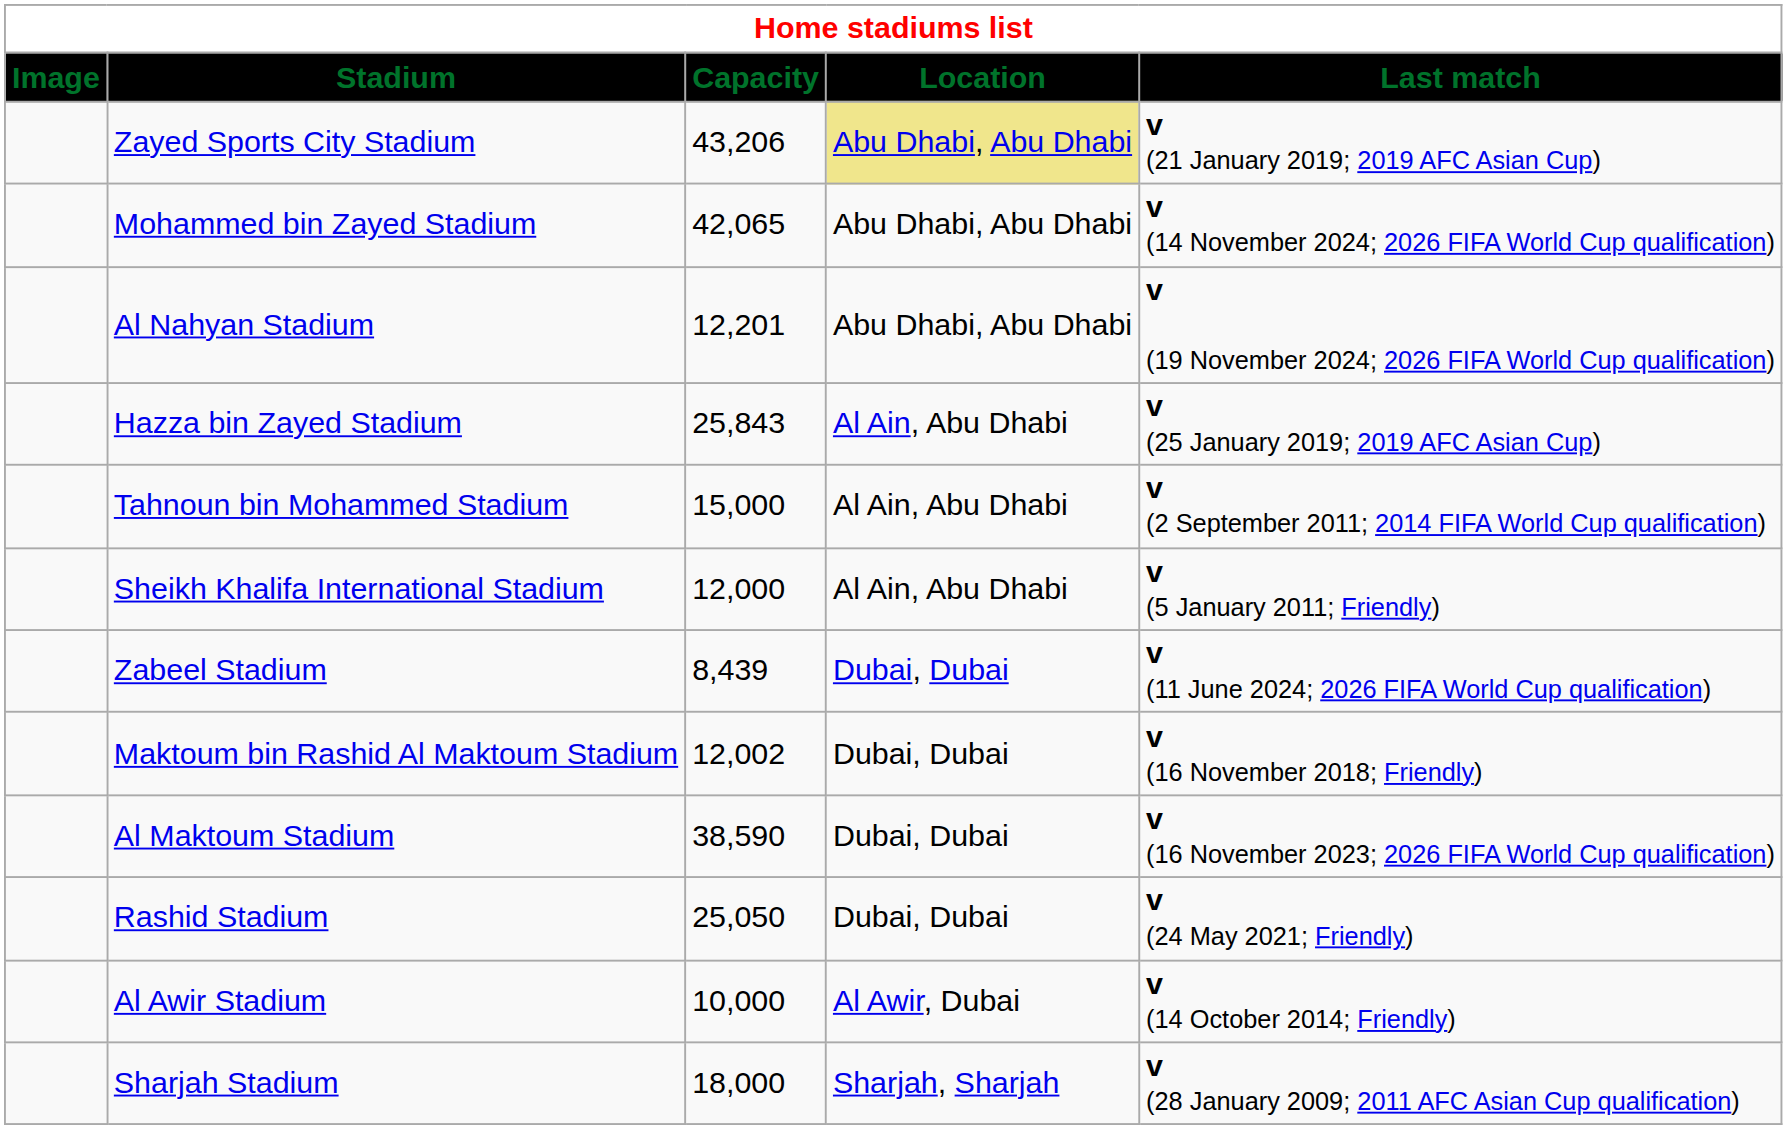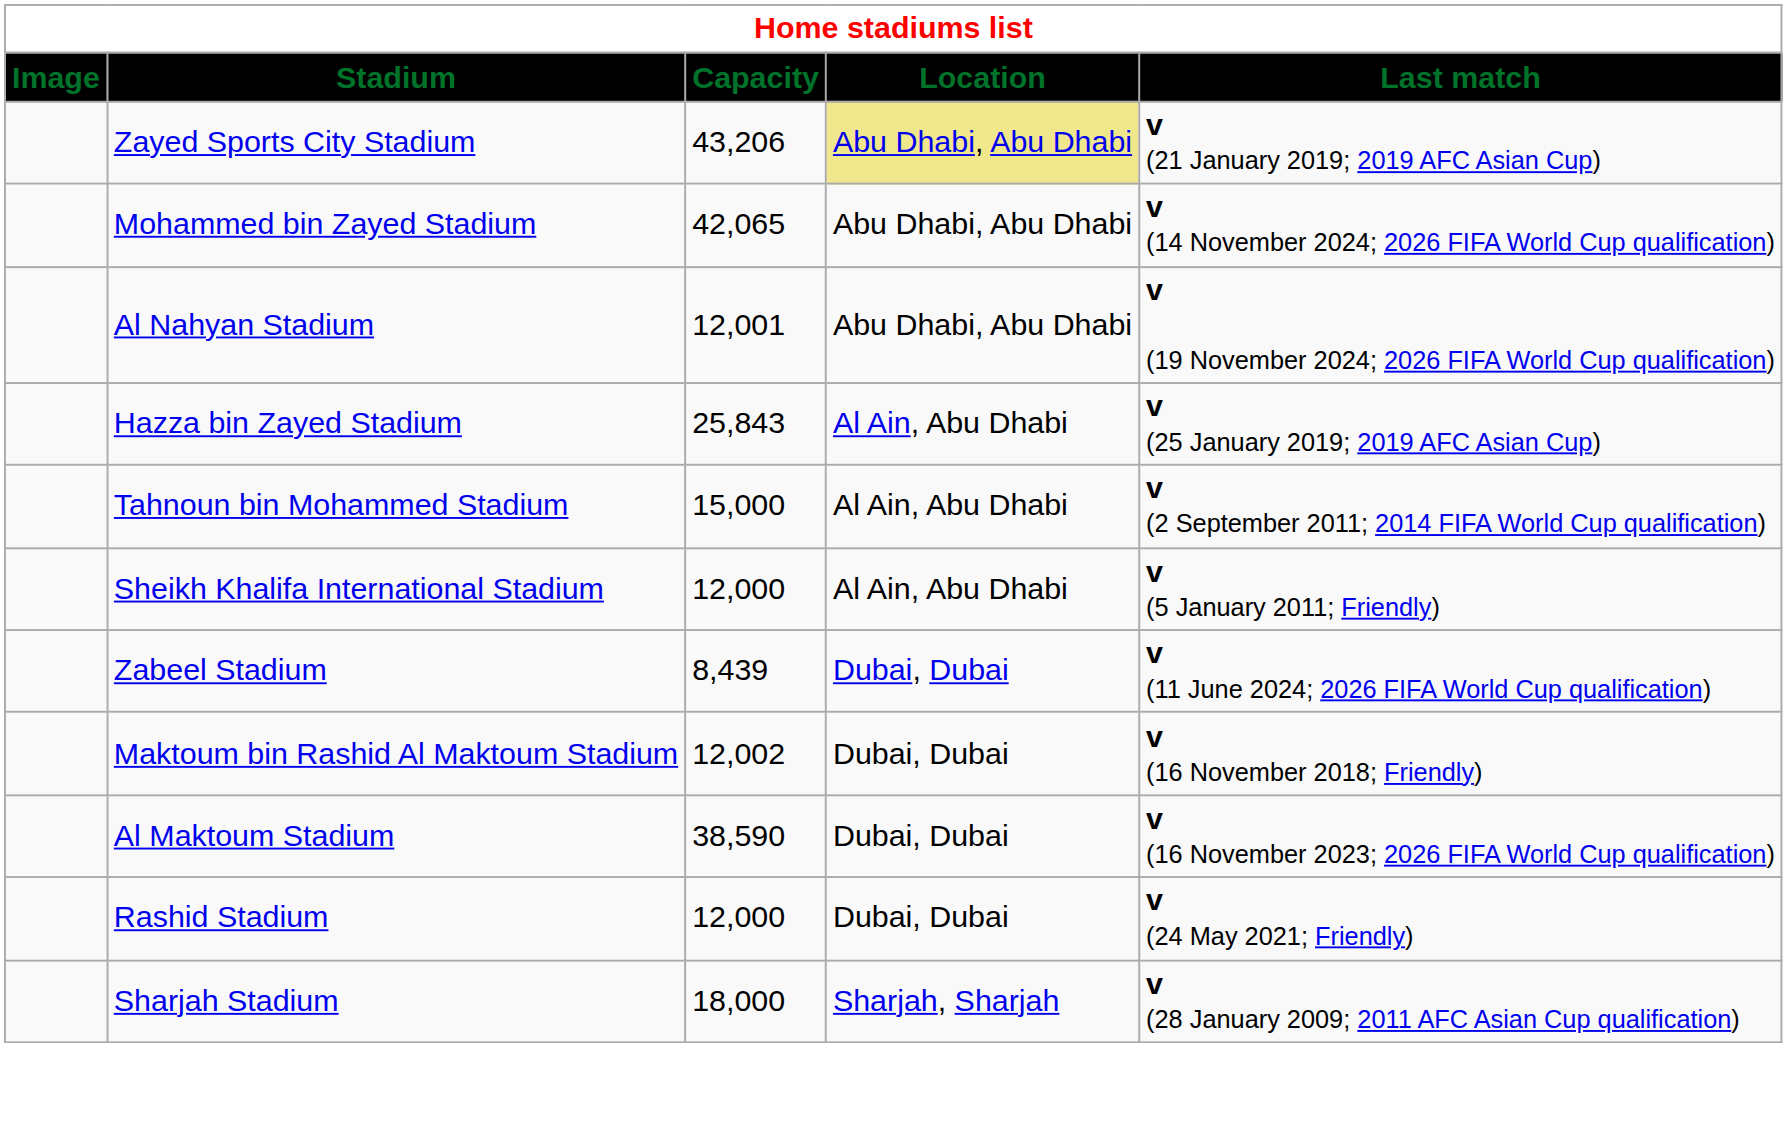Al Nahyan Stadium | Capacity: 12,201 -> 12,001
Rashid Stadium | Capacity: 25,050 -> 12,000
- row: Al Awir Stadium | 10,000 | Al Awir, Dubai | v (14 October 2014; Friendly)
